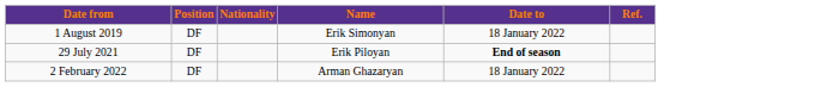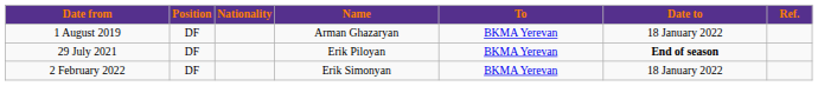+ column: To | BKMA Yerevan | BKMA Yerevan | BKMA Yerevan
1 August 2019 | Name: Erik Simonyan -> Arman Ghazaryan
2 February 2022 | Name: Arman Ghazaryan -> Erik Simonyan
